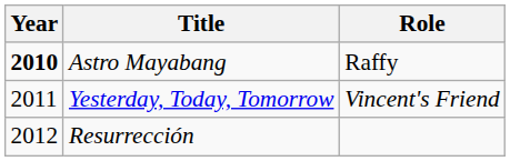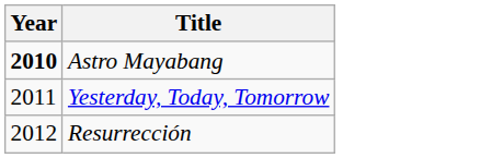- column: Role | Raffy | Vincent's Friend
